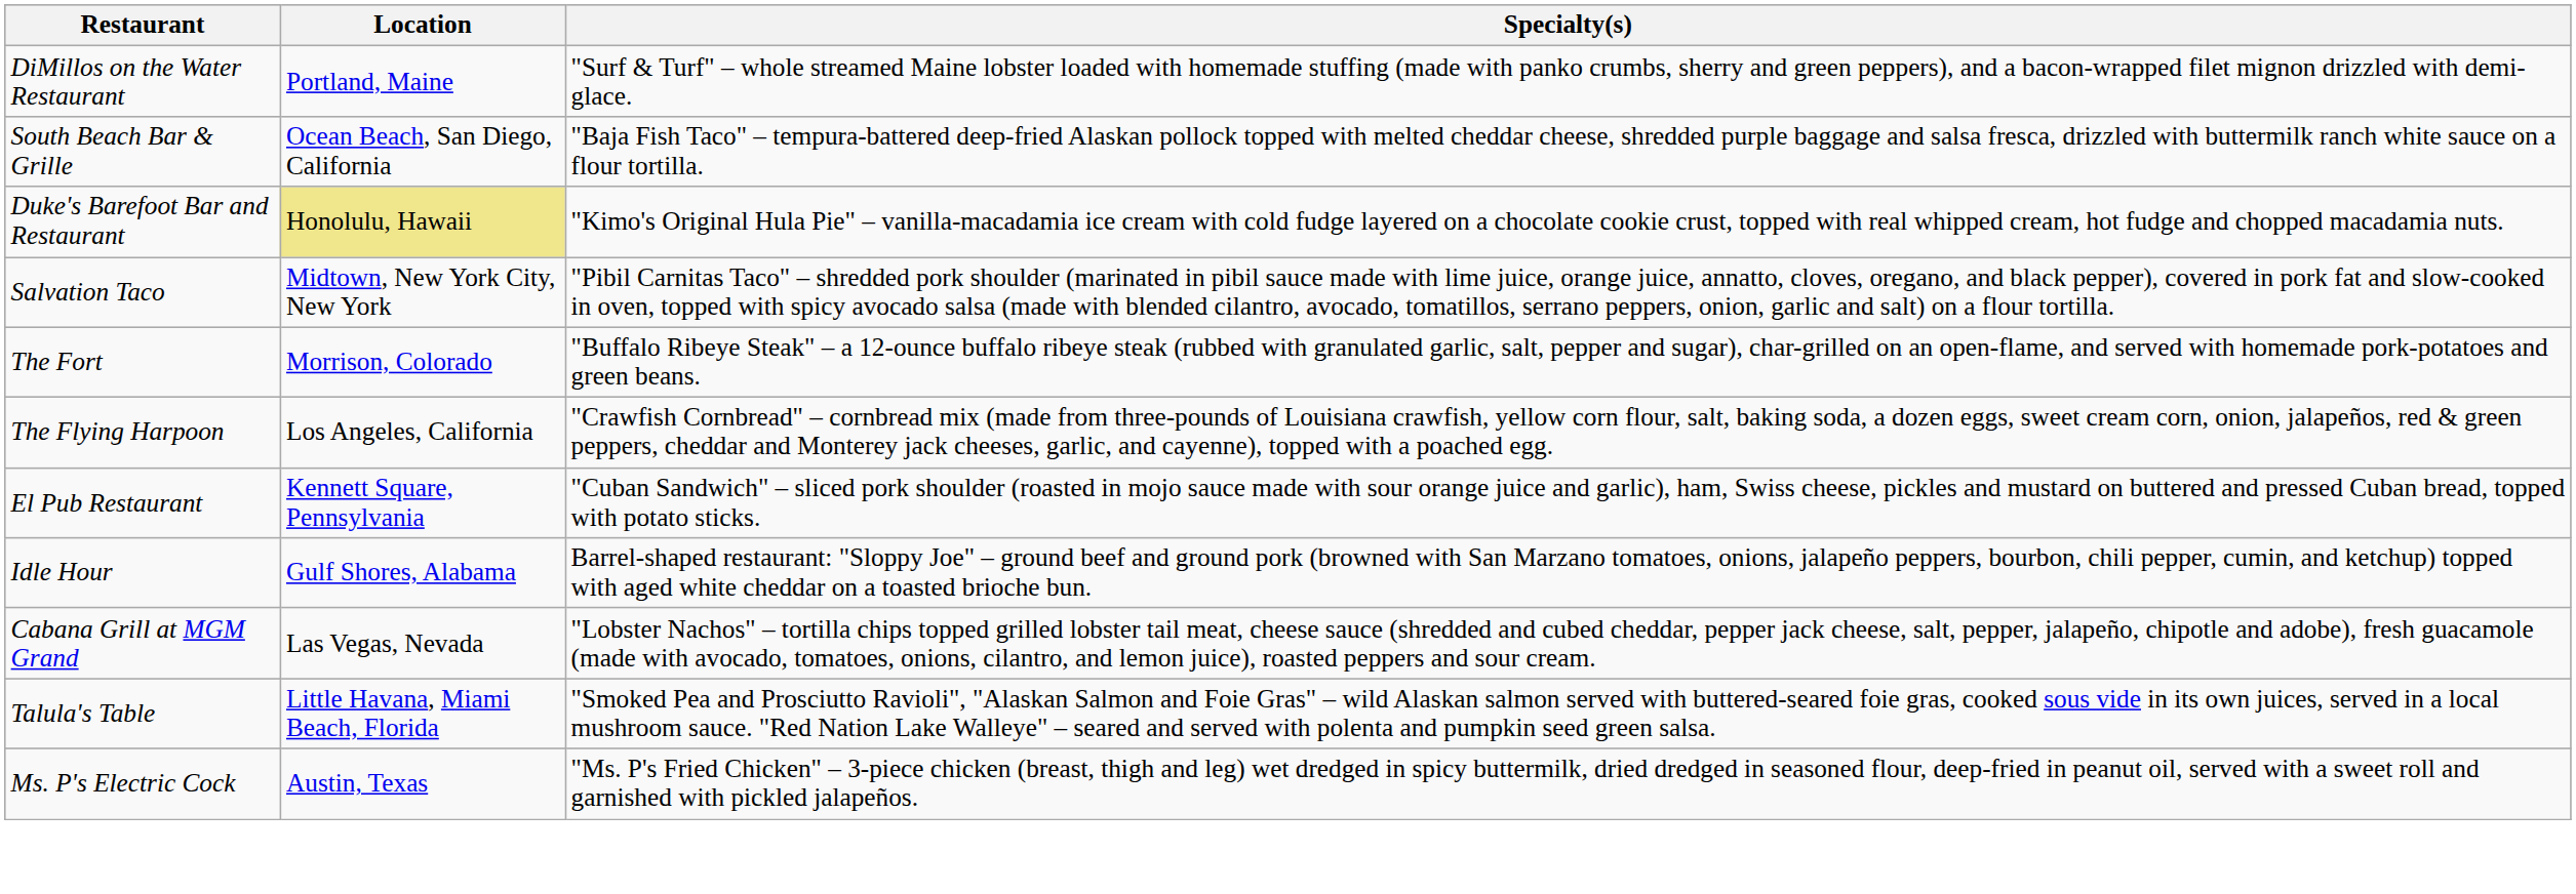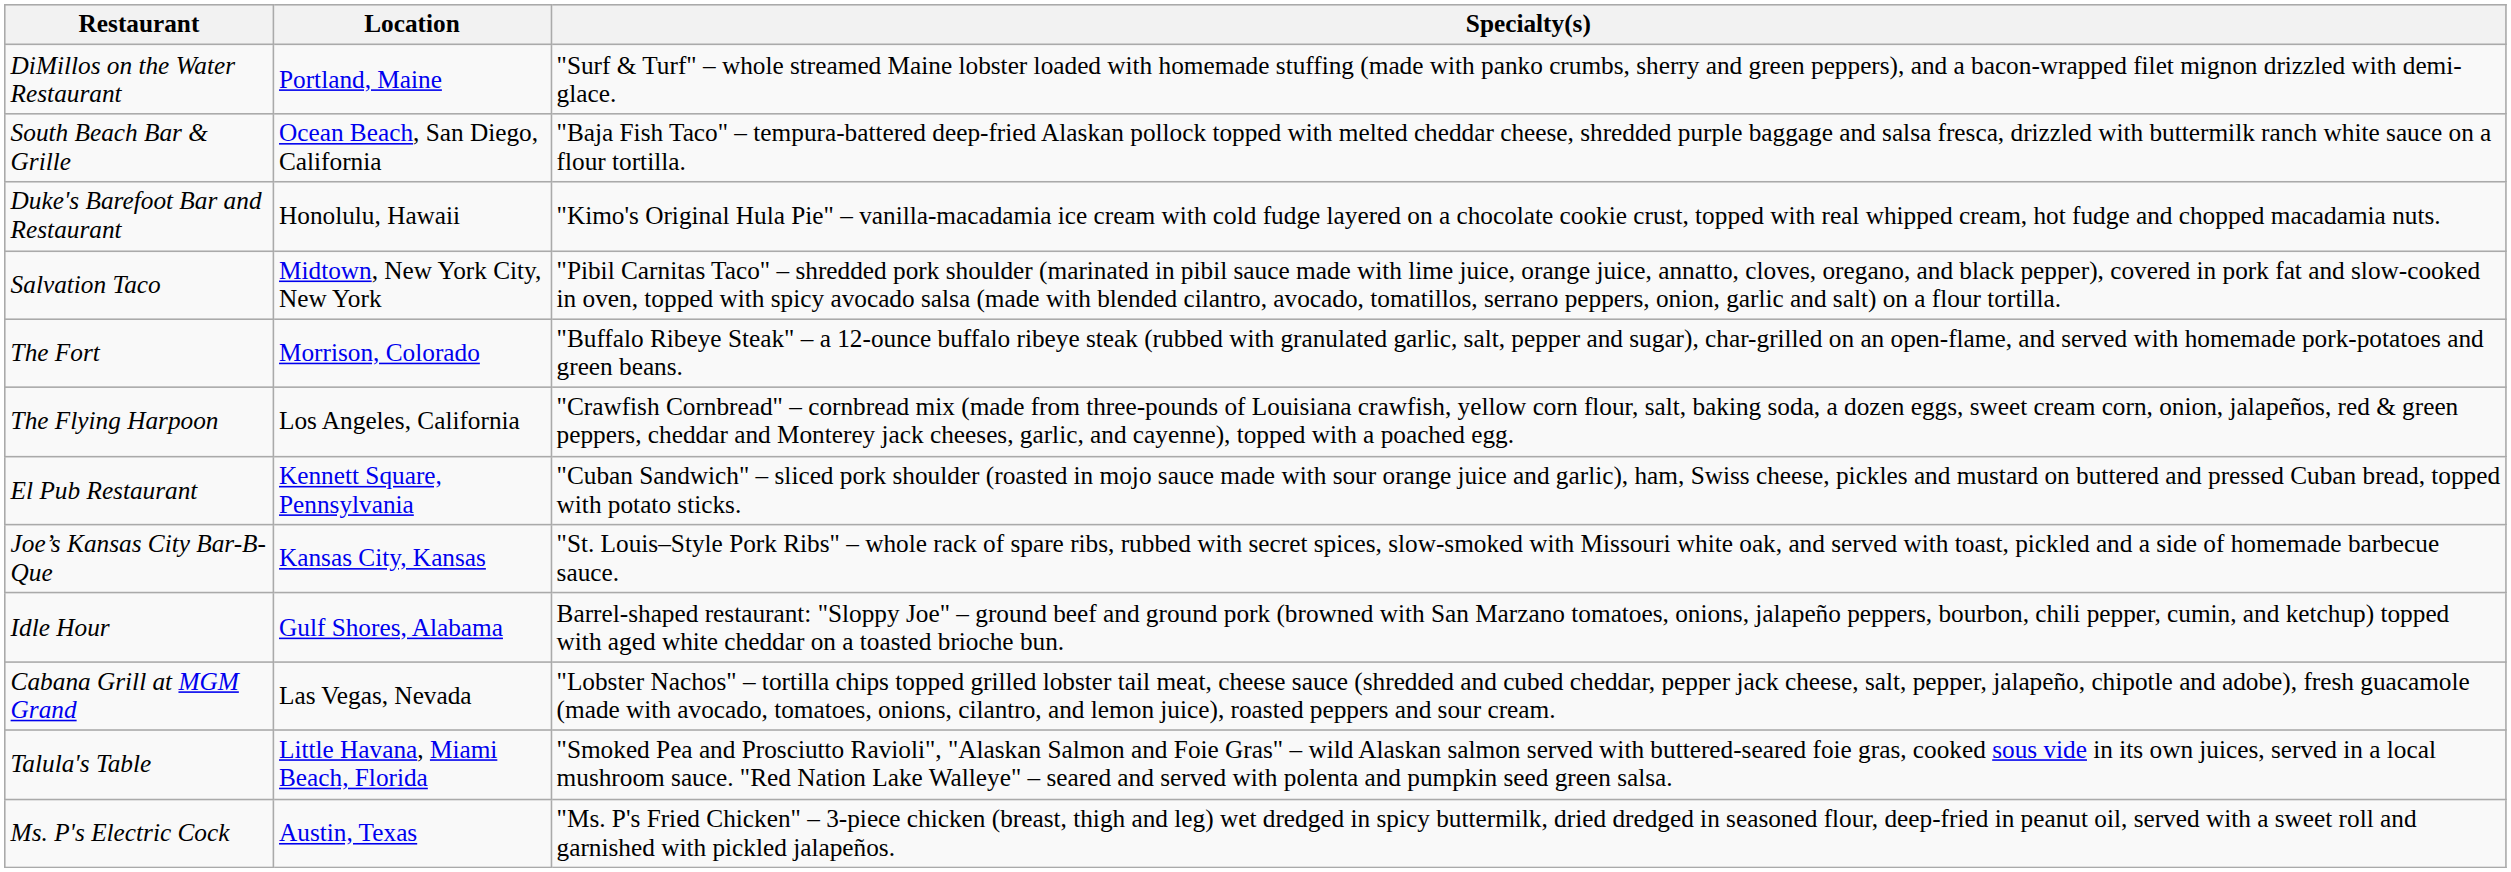Duke's Barefoot Bar and Restaurant | Location: khaki background -> no background
+ row: Joe’s Kansas City Bar-B-Que | Kansas City, Kansas | "St. Louis–Style Pork Ribs" – whole rack of spare ribs, rubbed with secret spices, slow-smoked with Missouri white oak, and served with toast, pickled and a side of homemade barbecue sauce.
